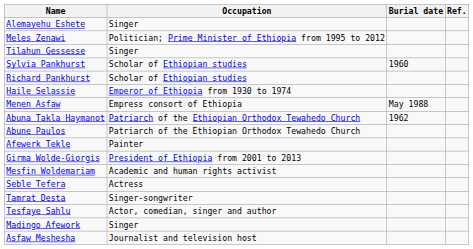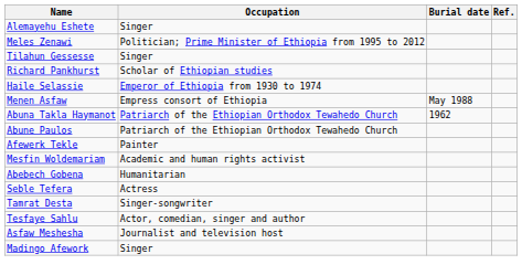- row: Sylvia Pankhurst | Scholar of Ethiopian studies | 1960
- row: Girma Wolde-Giorgis | President of Ethiopia from 2001 to 2013
+ row: Abebech Gobena | Humanitarian
rows swapped: Madingo Afework <-> Asfaw Meshesha
